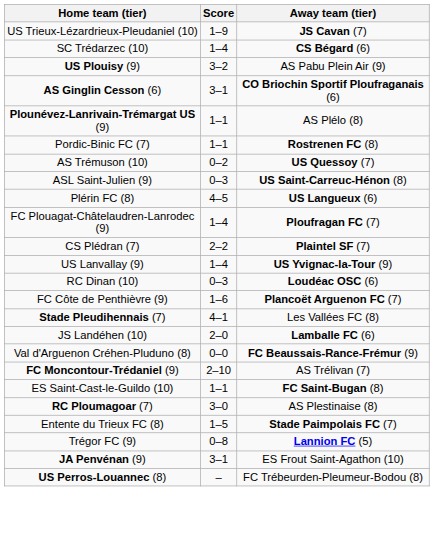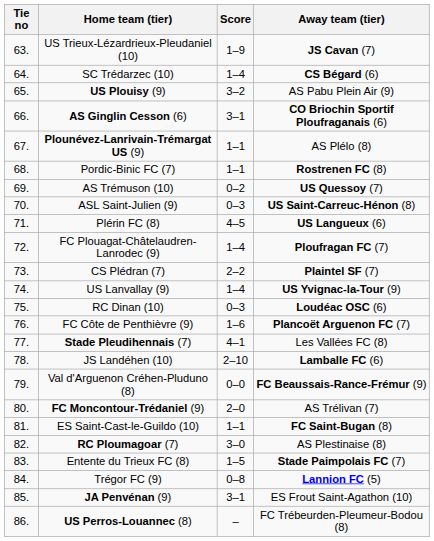+ column: Tie no | 63. | 64. | 65. | 66. | 67. | 68. | 69. | 70. | 71. | 72. | 73. | 74. | 75. | 76. | 77. | 78. | 79. | 80. | 81. | 82. | 83. | 84. | 85. | 86.
JS Landéhen (10) | Score: 2–0 -> 2–10
FC Moncontour-Trédaniel (9) | Score: 2–10 -> 2–0
